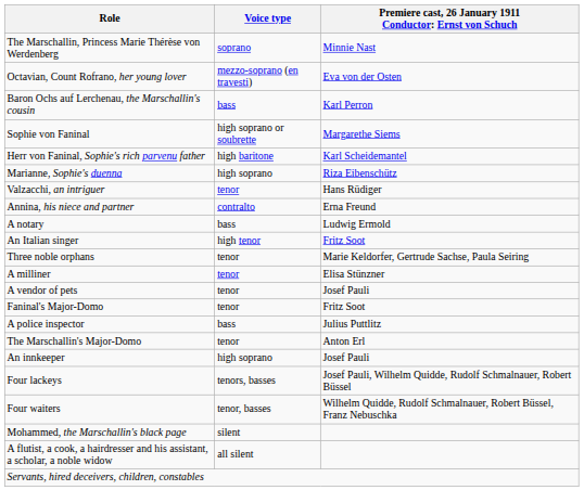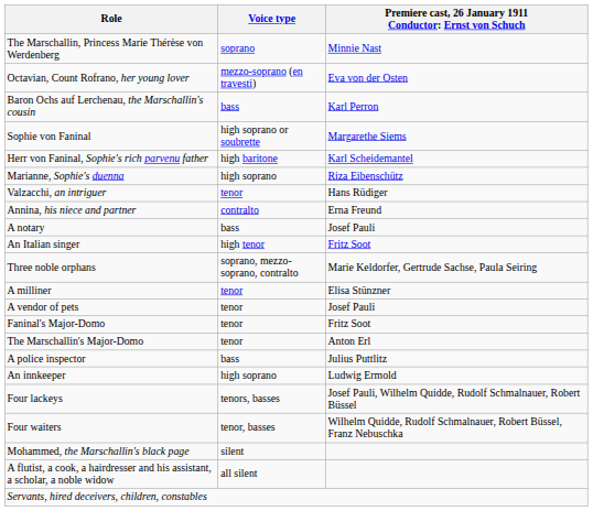A notary | column 3: Ludwig Ermold -> Josef Pauli
Three noble orphans | Voice type: tenor -> soprano, mezzo- soprano, contralto
rows swapped: A police inspector <-> The Marschallin's Major-Domo
An innkeeper | column 3: Josef Pauli -> Ludwig Ermold
